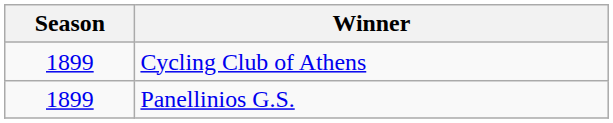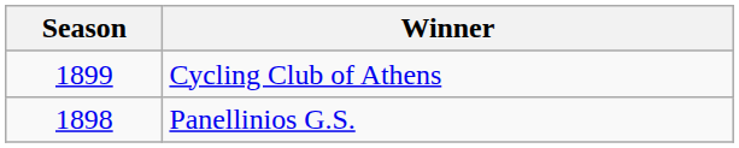Panellinios G.S. | Season: 1899 -> 1898
